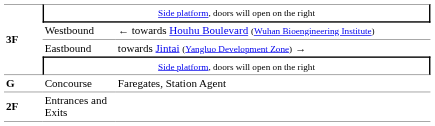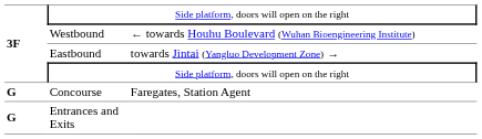Entrances and Exits | column 1: 2F -> G
